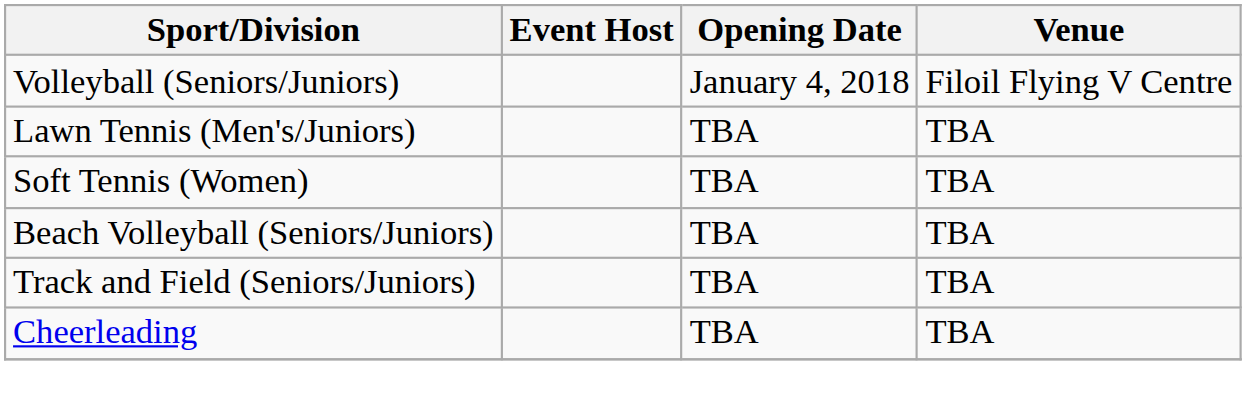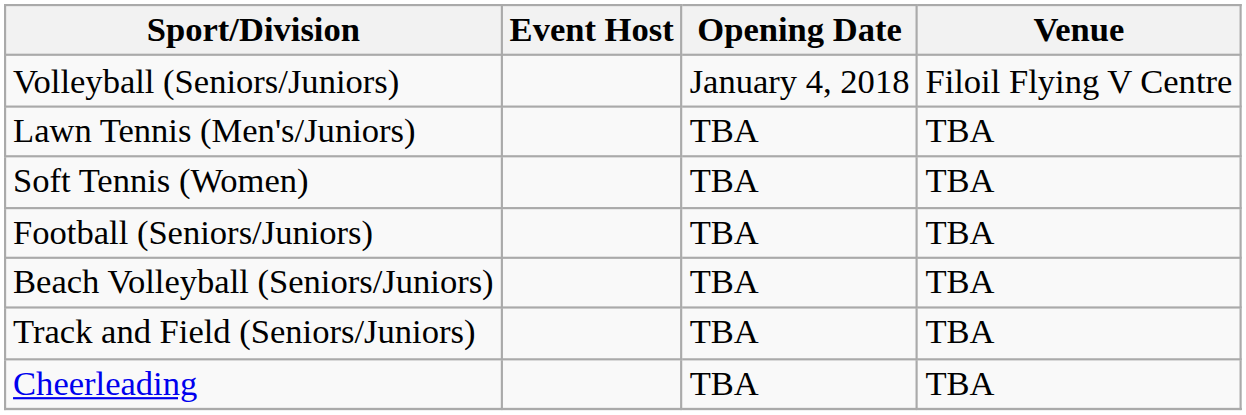+ row: Football (Seniors/Juniors) | TBA | TBA
